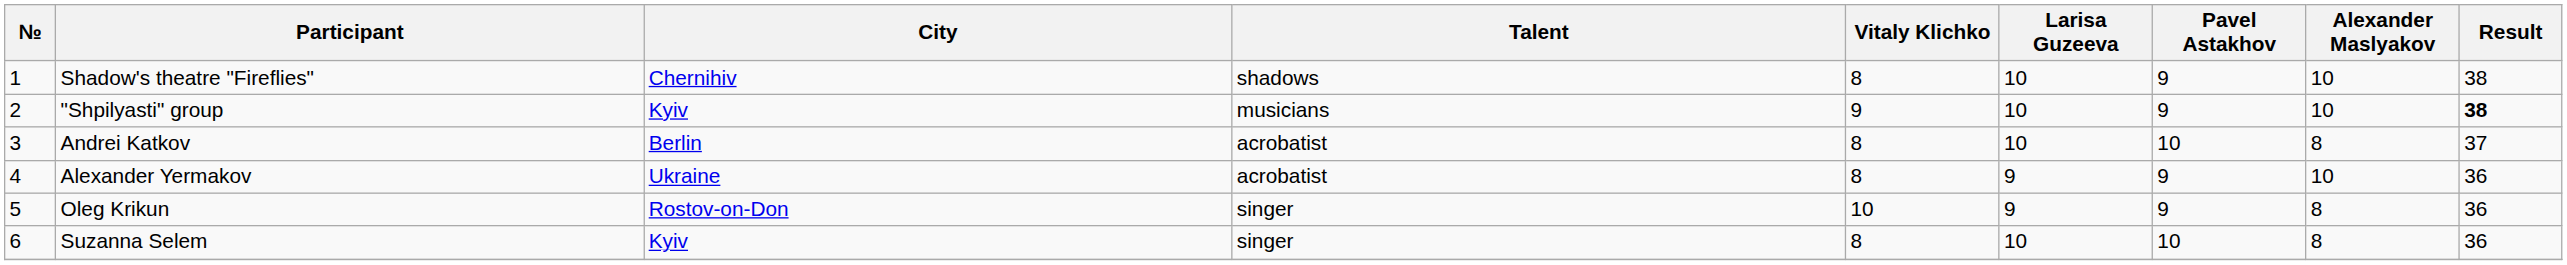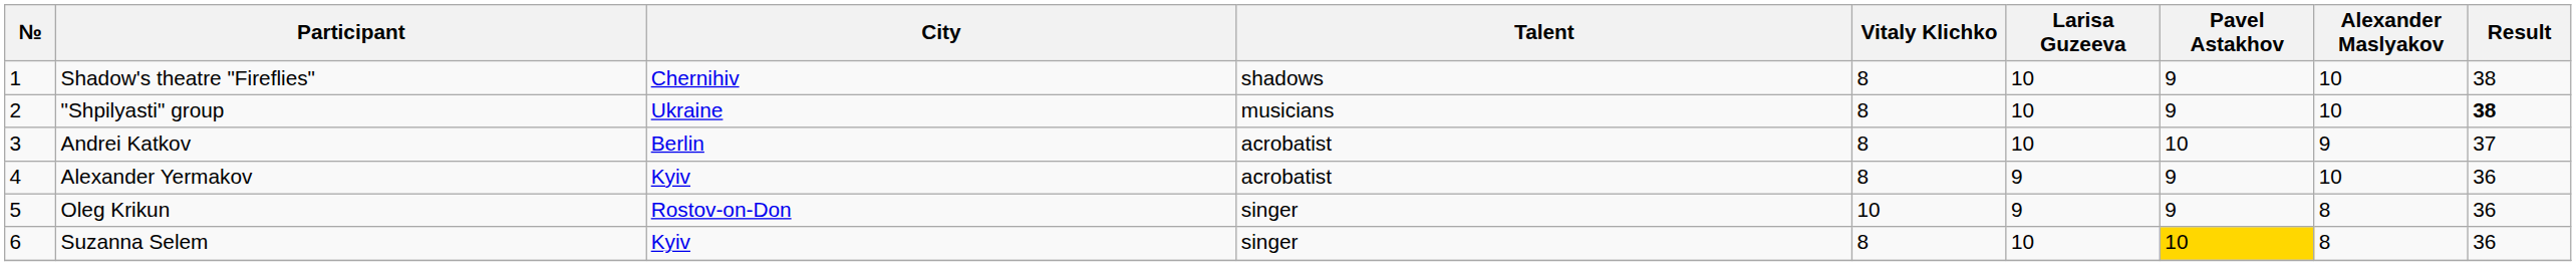"Shpilyasti" group | City: Kyiv -> Ukraine
"Shpilyasti" group | Vitaly Klichko: 9 -> 8
Andrei Katkov | Alexander Maslyakov: 8 -> 9
Alexander Yermakov | City: Ukraine -> Kyiv
Suzanna Selem | Pavel Astakhov: no background -> gold background
